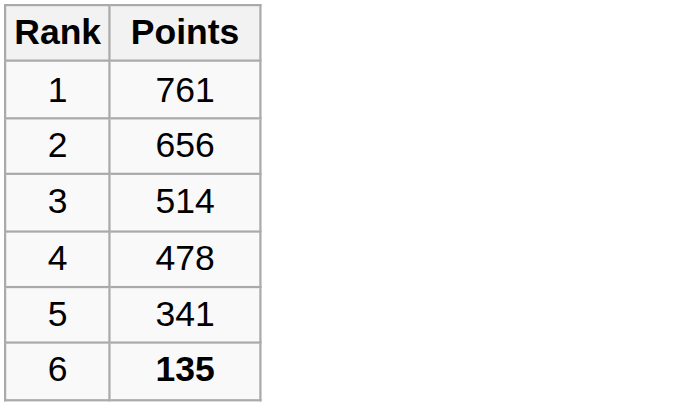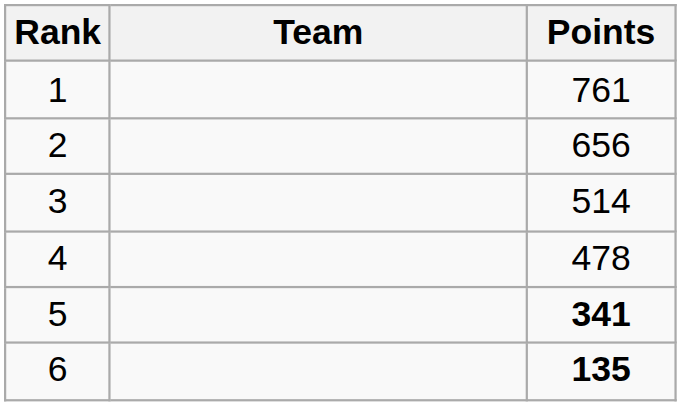+ column: Team
5 | Points: normal -> bold
